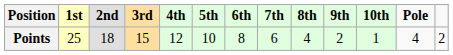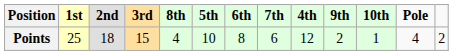columns swapped: 4th <-> 8th
